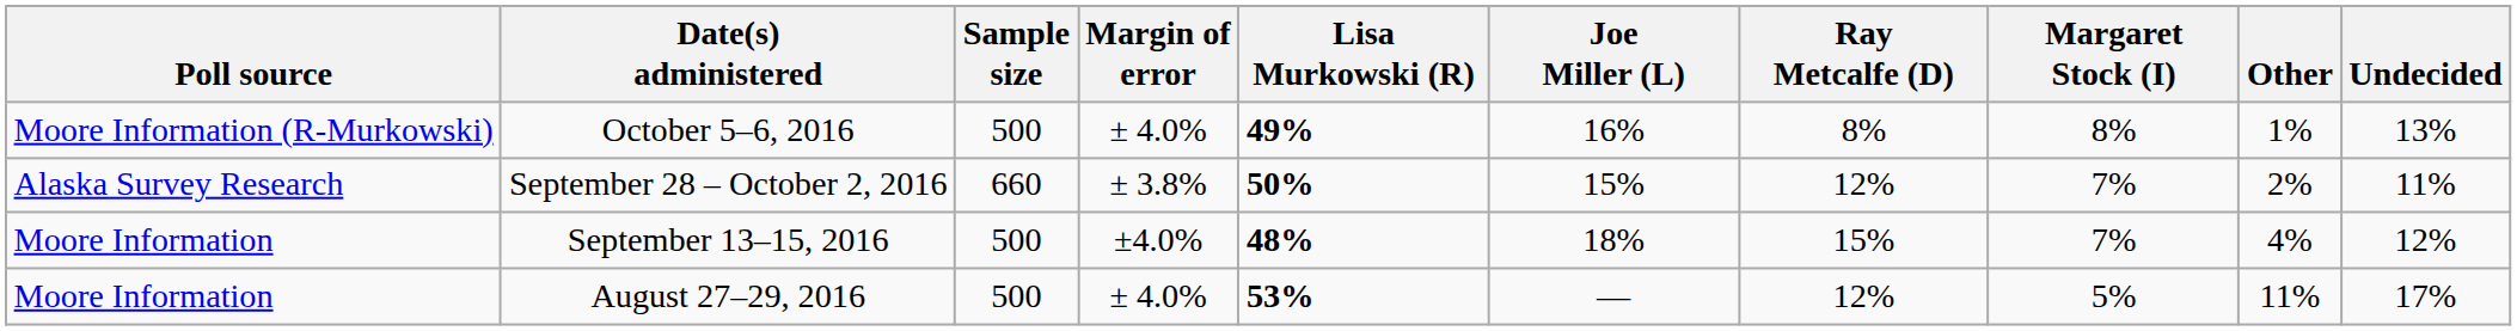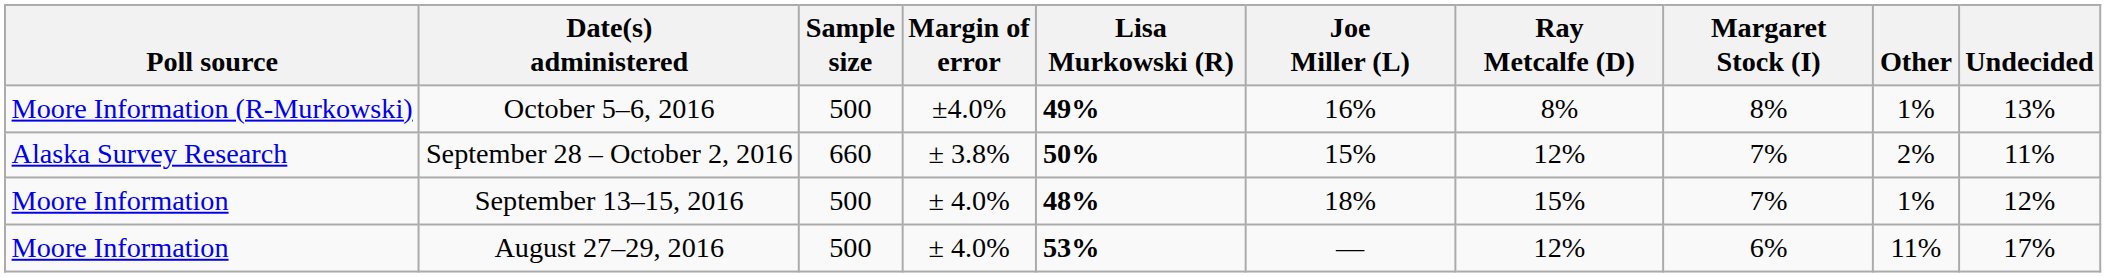October 5–6, 2016 | Margin of error: ± 4.0% -> ±4.0%
September 13–15, 2016 | Margin of error: ±4.0% -> ± 4.0%
September 13–15, 2016 | Other: 4% -> 1%
August 27–29, 2016 | Margaret Stock (I): 5% -> 6%
